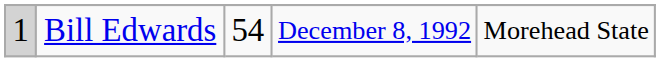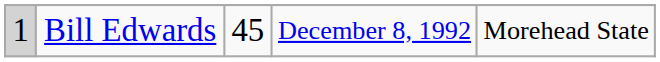Bill Edwards | column 3: 54 -> 45
